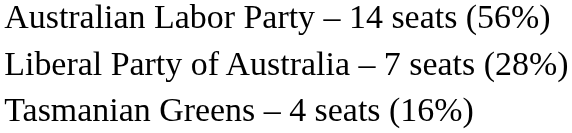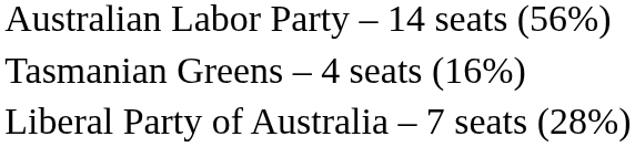rows swapped: Liberal Party of Australia – 7 seats (28%) <-> Tasmanian Greens – 4 seats (16%)
